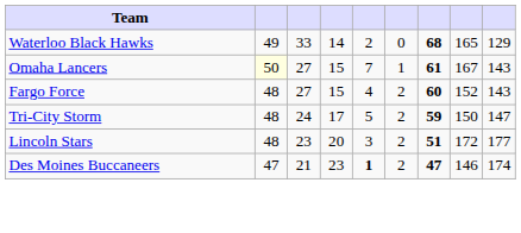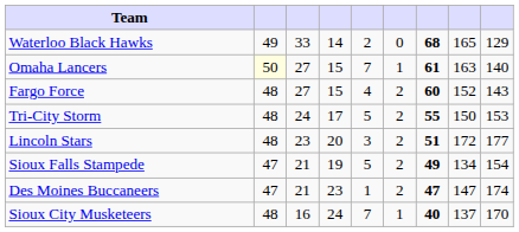Omaha Lancers | column 8: 167 -> 163
Omaha Lancers | column 9: 143 -> 140
Tri-City Storm | column 7: 59 -> 55
Tri-City Storm | column 9: 147 -> 153
+ row: Sioux Falls Stampede | 47 | 21 | 19 | 5 | 2 | 49 | 134 | 154
Des Moines Buccaneers | column 5: bold -> normal
Des Moines Buccaneers | column 8: 146 -> 147
+ row: Sioux City Musketeers | 48 | 16 | 24 | 7 | 1 | 40 | 137 | 170
